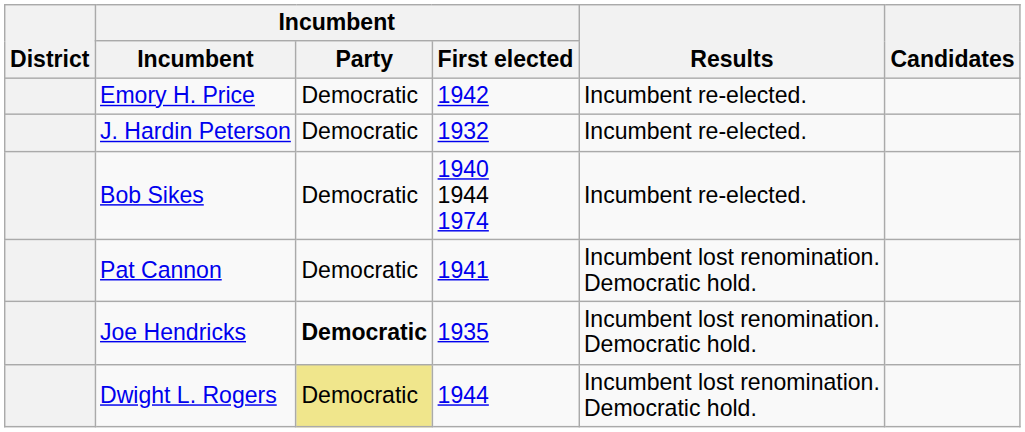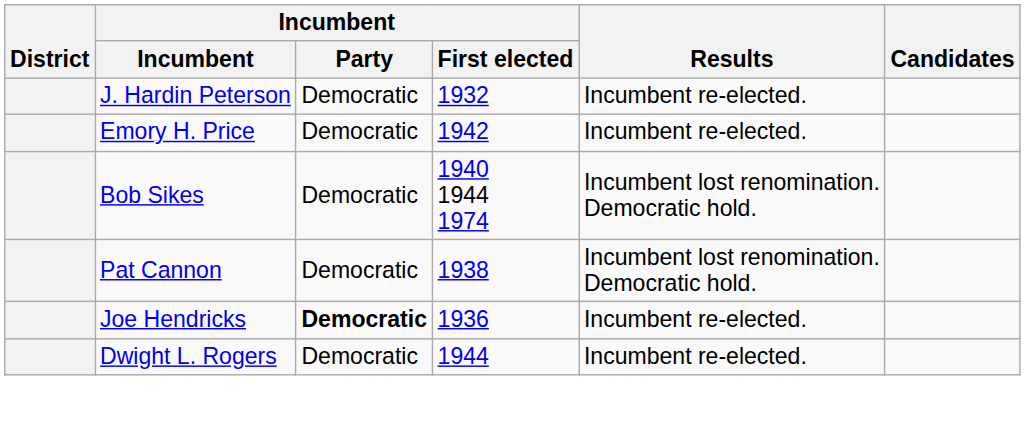rows swapped: J. Hardin Peterson <-> Emory H. Price
Bob Sikes | Results: Incumbent re-elected. -> Incumbent lost renomination. Democratic hold.
Pat Cannon | Incumbent / First elected: 1941 -> 1938
Joe Hendricks | Incumbent / First elected: 1935 -> 1936
Joe Hendricks | Results: Incumbent lost renomination. Democratic hold. -> Incumbent re-elected.
Dwight L. Rogers | Incumbent / Party: khaki background -> no background
Dwight L. Rogers | Results: Incumbent lost renomination. Democratic hold. -> Incumbent re-elected.
